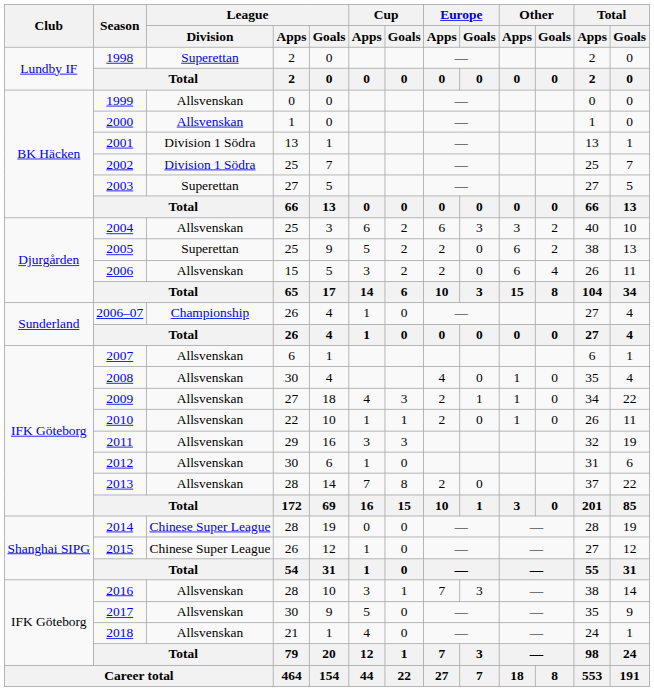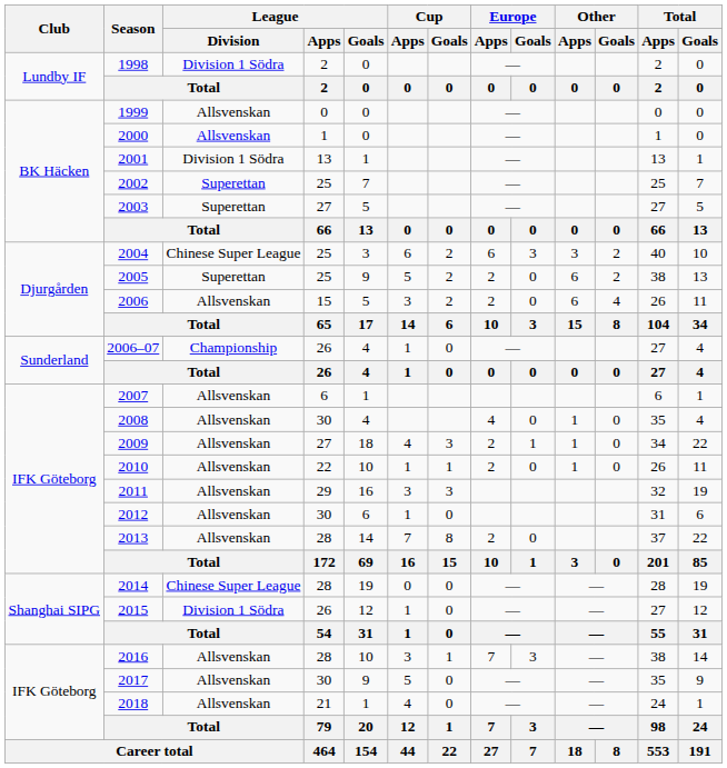1998 | League / Division: Superettan -> Division 1 Södra
2002 | League / Division: Division 1 Södra -> Superettan
2004 | League / Division: Allsvenskan -> Chinese Super League
2015 | League / Division: Chinese Super League -> Division 1 Södra
